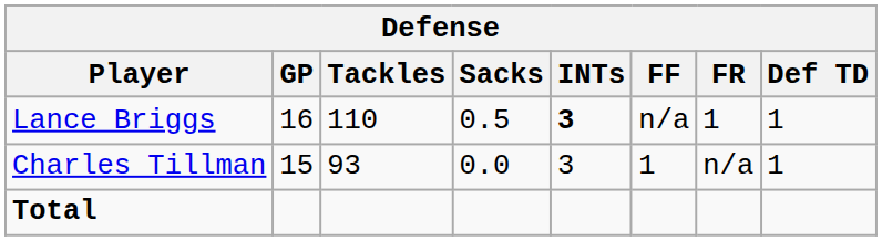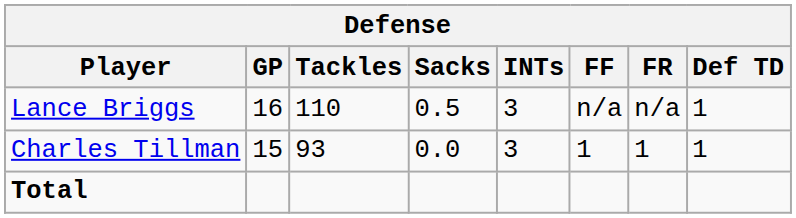Lance Briggs | INTs: bold -> normal
Lance Briggs | FR: 1 -> n/a
Charles Tillman | FR: n/a -> 1
